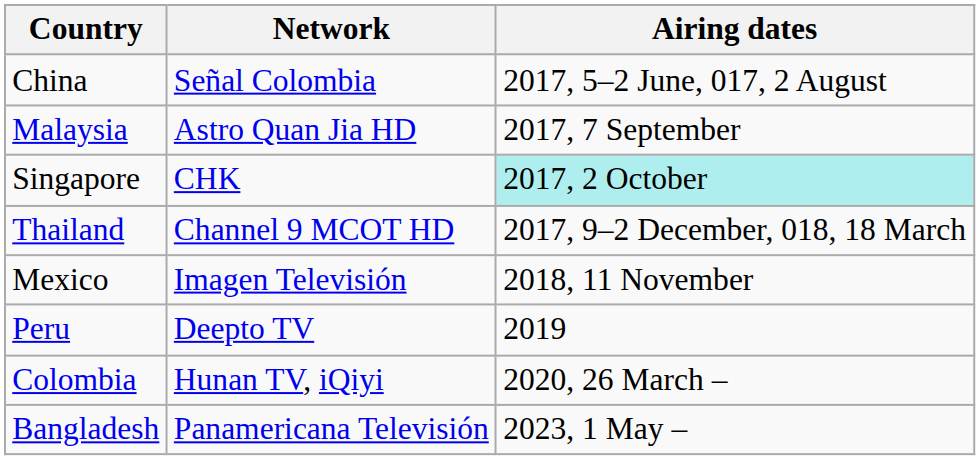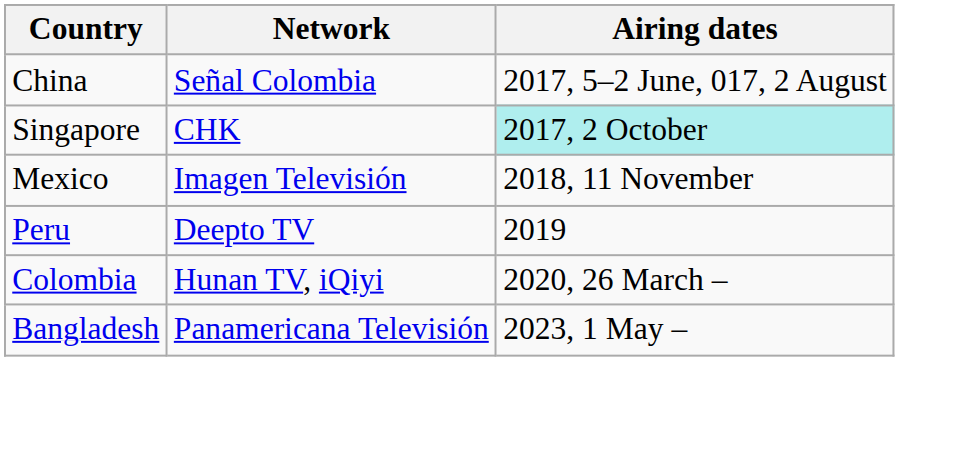- row: Malaysia | Astro Quan Jia HD | 2017, 7 September
- row: Thailand | Channel 9 MCOT HD | 2017, 9–2 December, 018, 18 March
